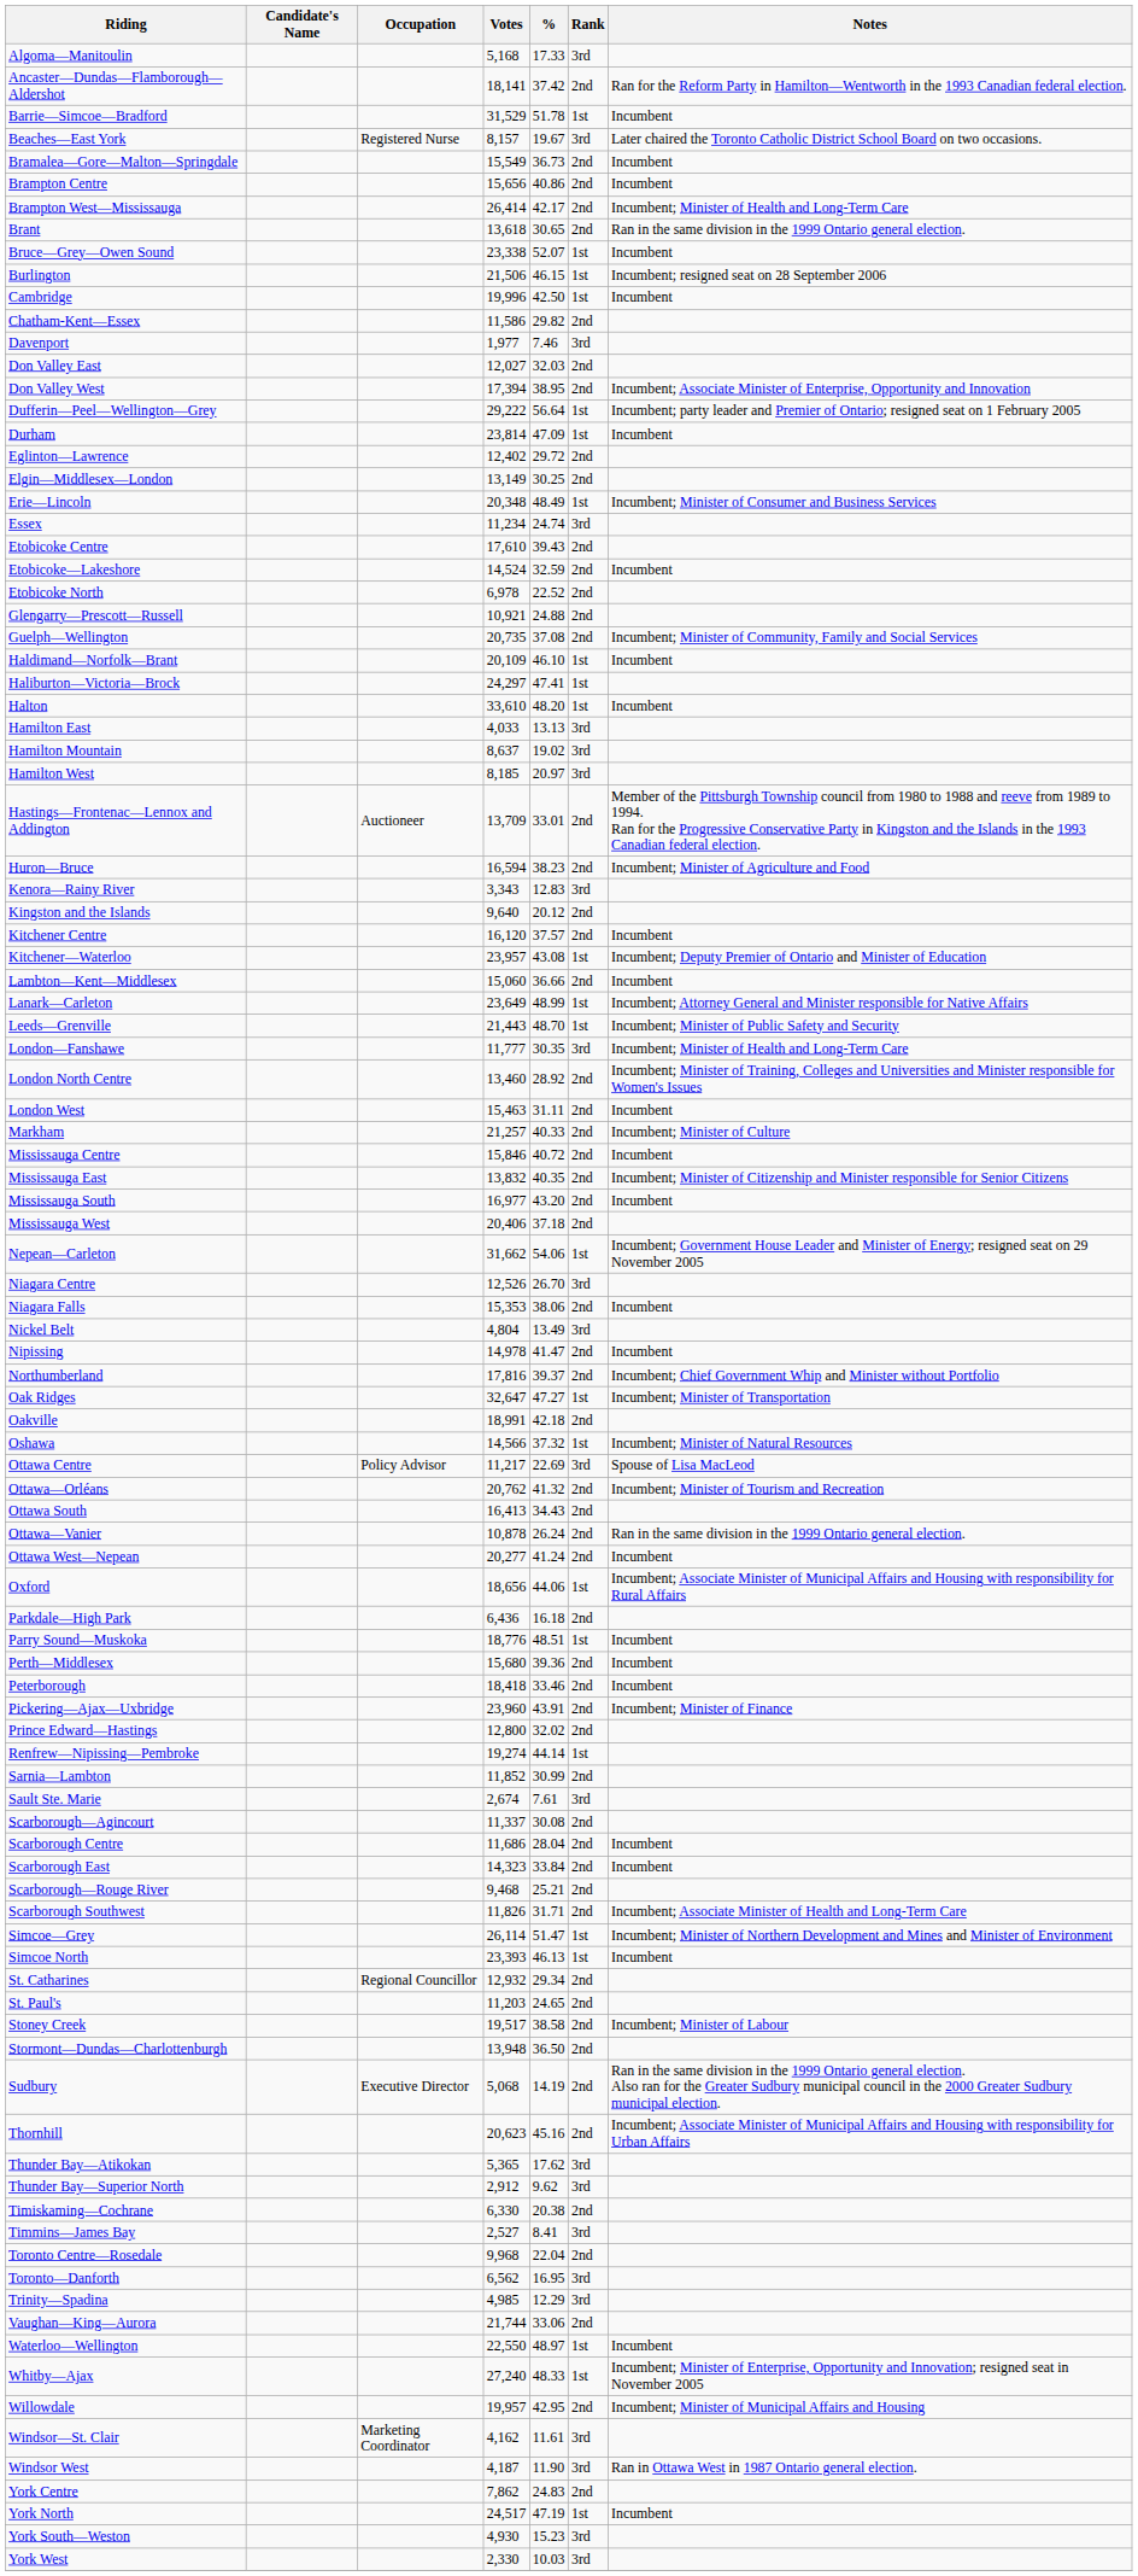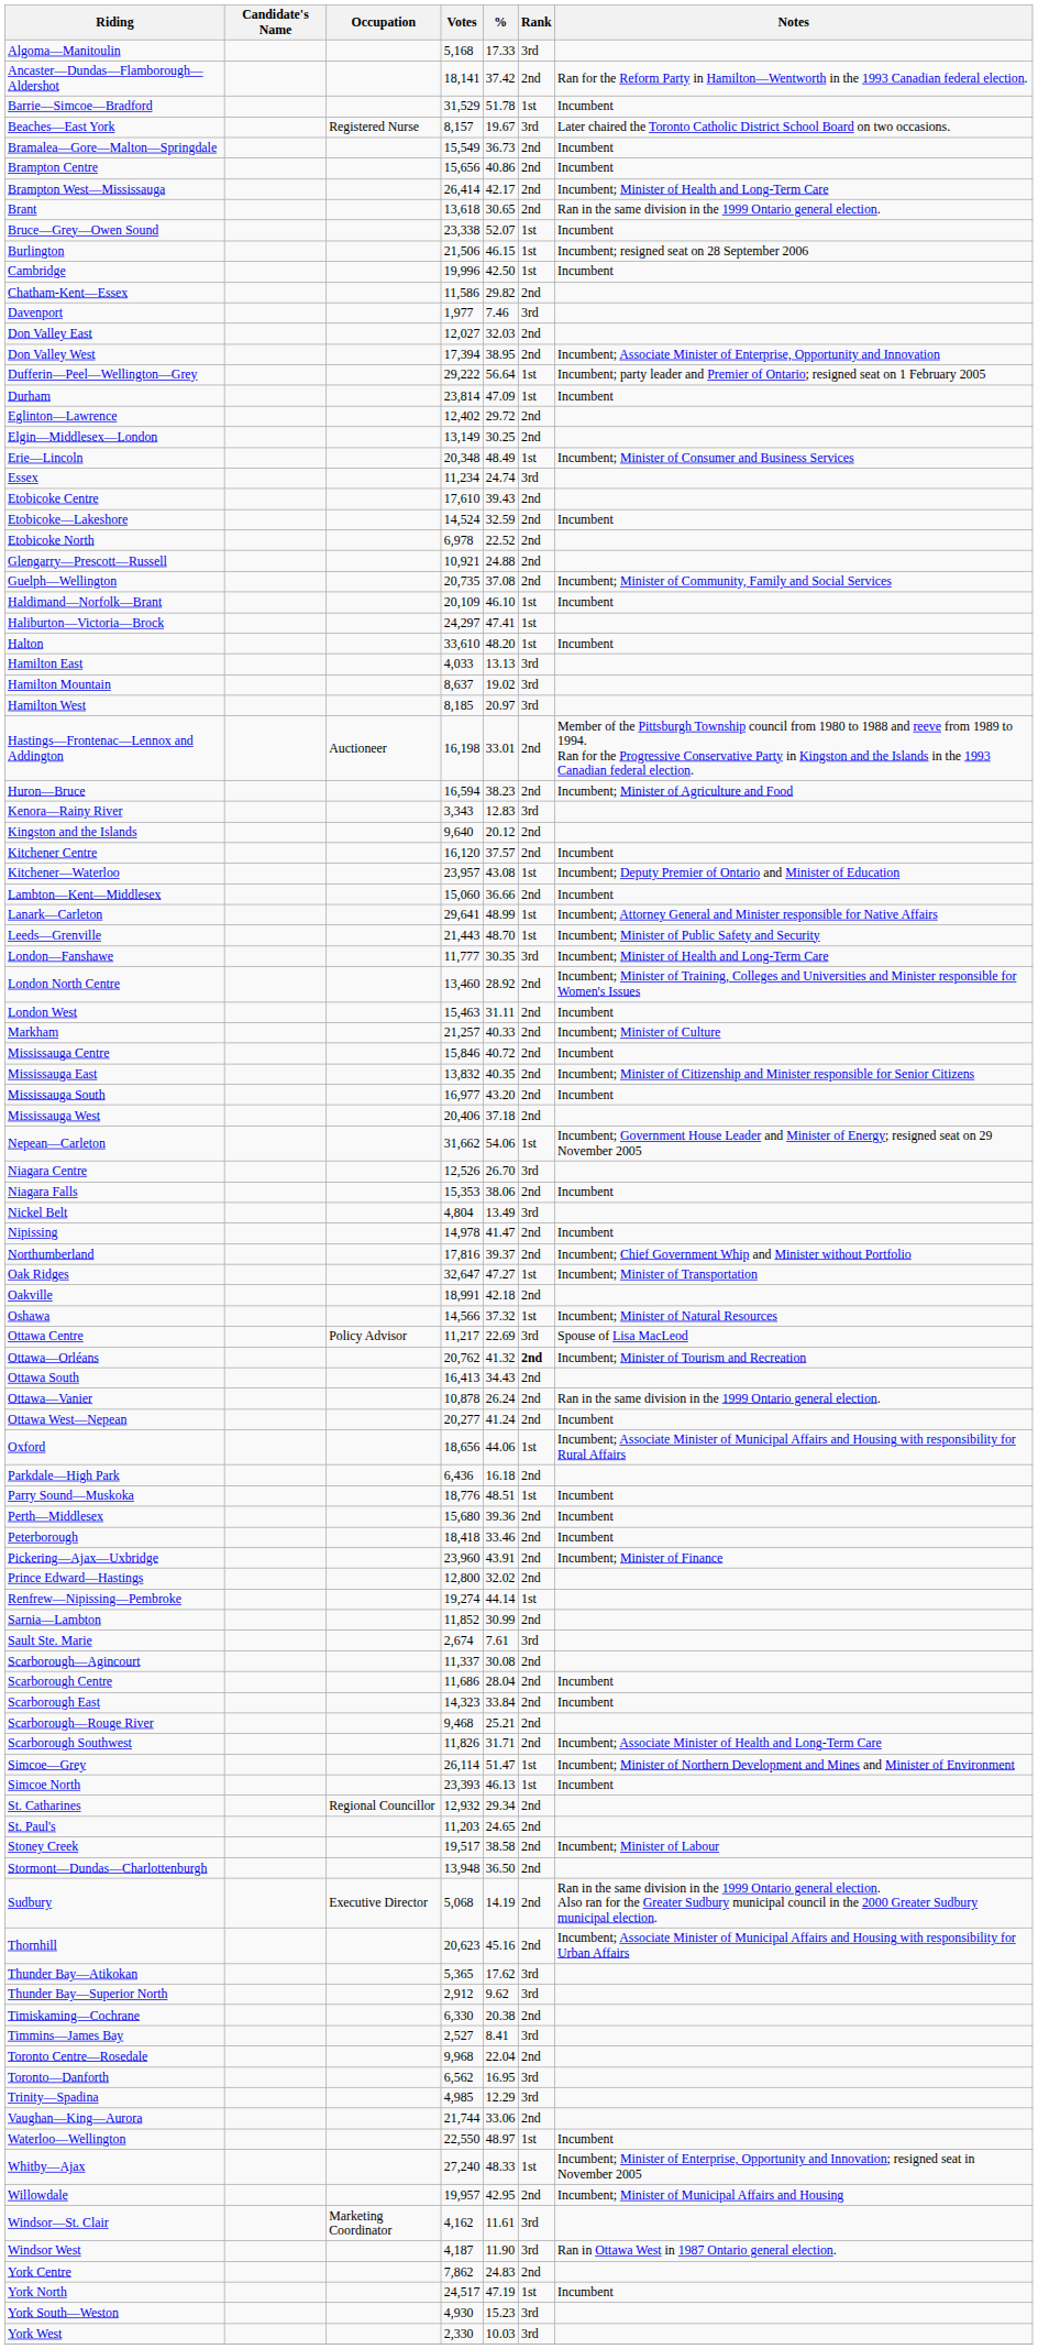Hastings—Frontenac—Lennox and Addington | Votes: 13,709 -> 16,198
Lanark—Carleton | Votes: 23,649 -> 29,641
Ottawa—Orléans | Rank: normal -> bold
